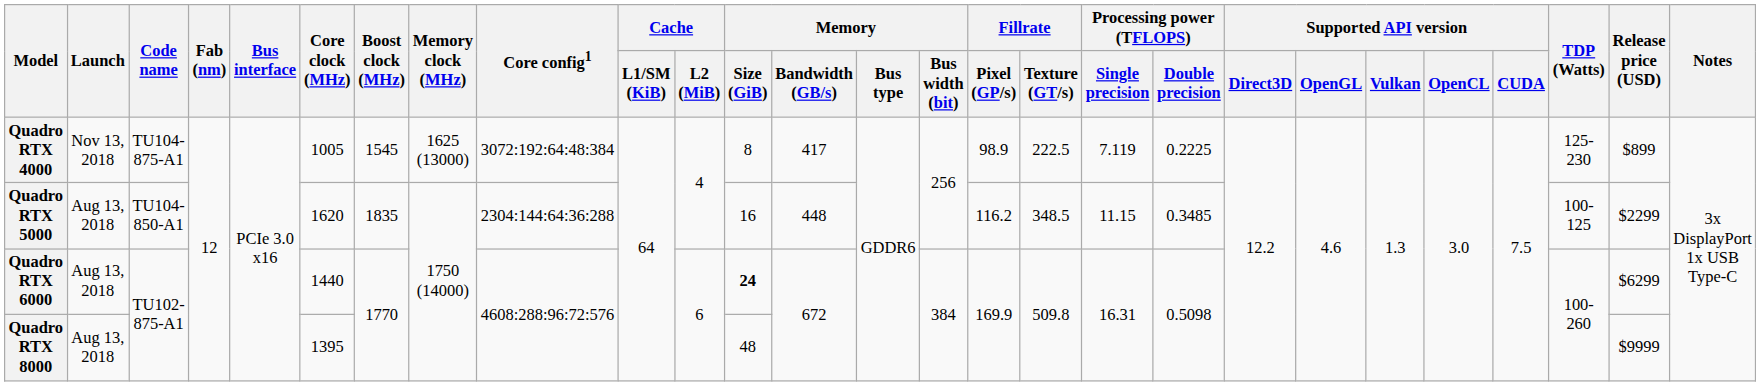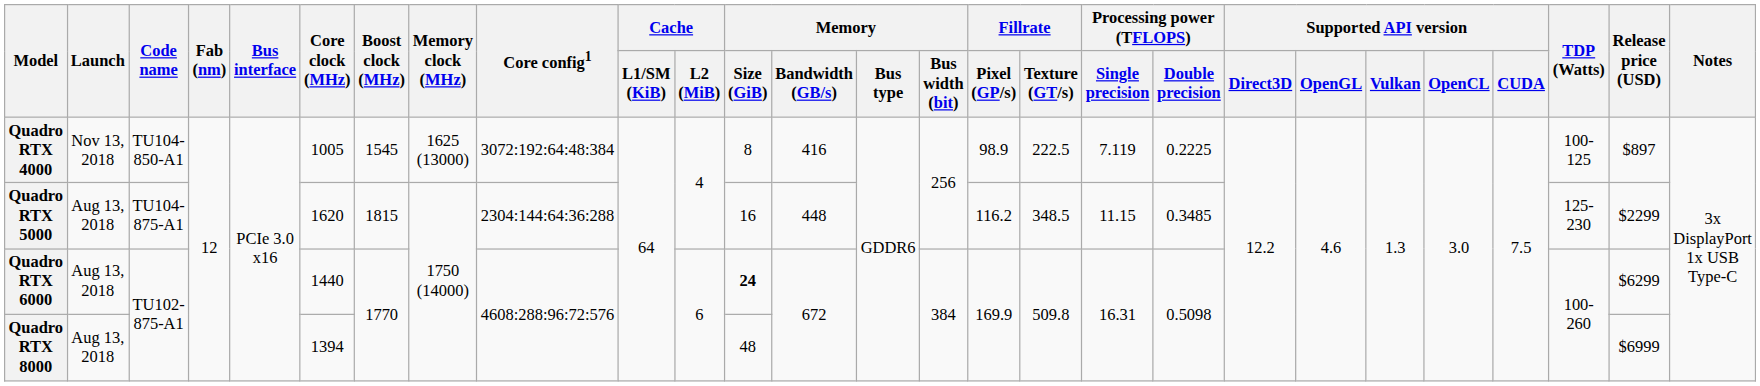Quadro RTX 4000 | Code name: TU104-875-A1 -> TU104-850-A1
Quadro RTX 4000 | Memory / Bandwidth (GB/s): 417 -> 416
Quadro RTX 4000 | TDP (Watts): 125-230 -> 100-125
Quadro RTX 4000 | Release price (USD): $899 -> $897
Quadro RTX 5000 | Code name: TU104-850-A1 -> TU104-875-A1
Quadro RTX 5000 | Boost clock (MHz): 1835 -> 1815
Quadro RTX 5000 | TDP (Watts): 100-125 -> 125-230
Quadro RTX 8000 | Core clock (MHz): 1395 -> 1394
Quadro RTX 8000 | Release price (USD): $9999 -> $6999
